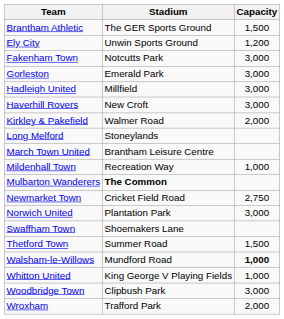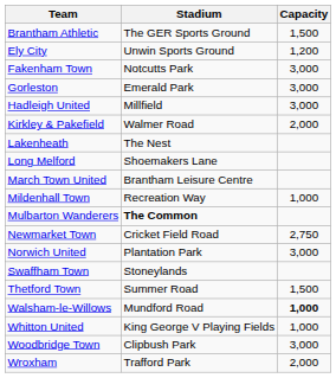- row: Haverhill Rovers | New Croft | 3,000
+ row: Lakenheath | The Nest
Long Melford | Stadium: Stoneylands -> Shoemakers Lane
Swaffham Town | Stadium: Shoemakers Lane -> Stoneylands
